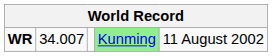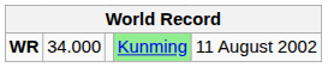WR | column 2: 34.007 -> 34.000
